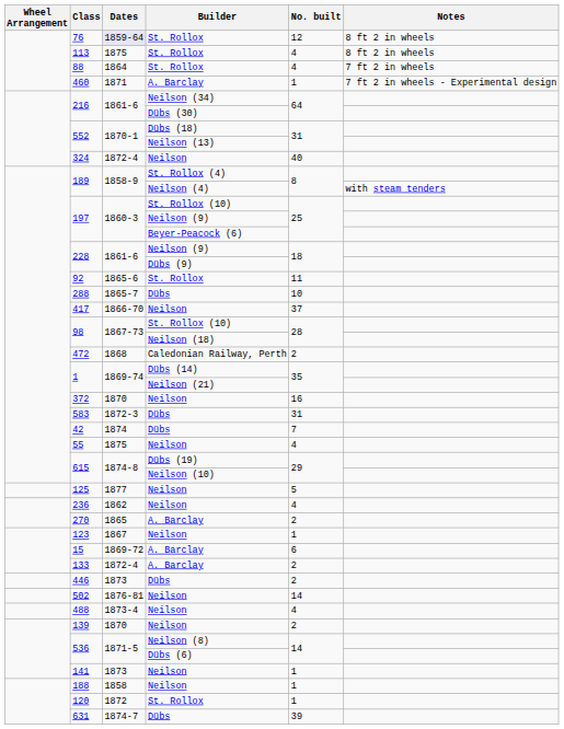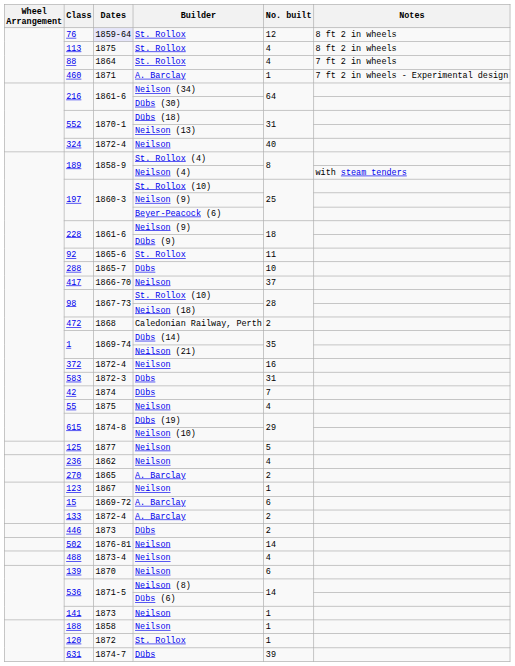372 | Dates: 1870 -> 1872-4
139 | No. built: 2 -> 6
